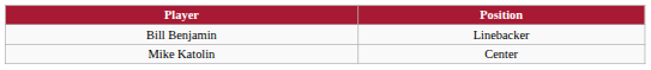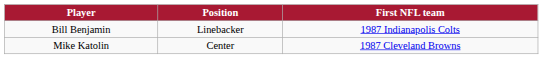+ column: First NFL team | 1987 Indianapolis Colts | 1987 Cleveland Browns
